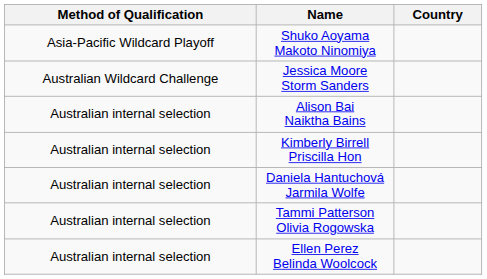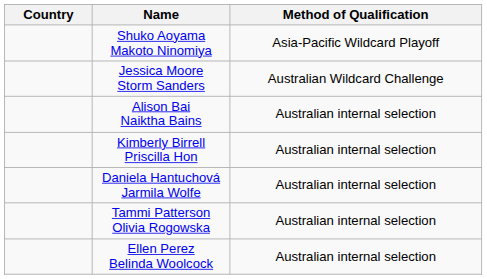columns swapped: Country <-> Method of Qualification
